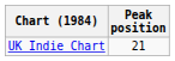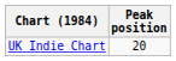UK Indie Chart | Peak position: 21 -> 20
